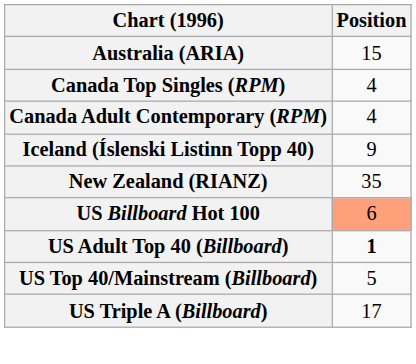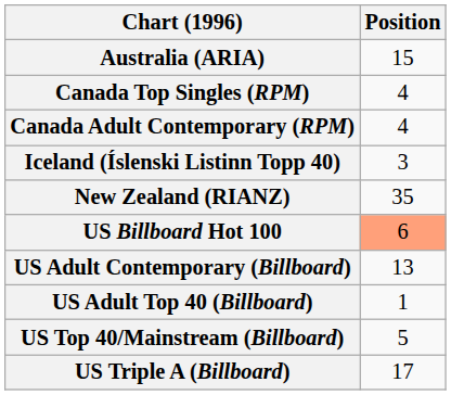Iceland (Íslenski Listinn Topp 40) | Position: 9 -> 3
+ row: US Adult Contemporary (Billboard) | 13
US Adult Top 40 (Billboard) | Position: bold -> normal
